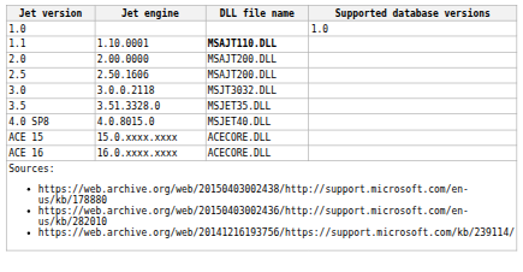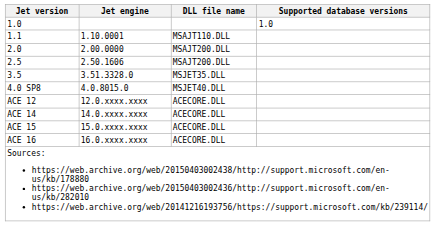1.1 | DLL file name: bold -> normal
- row: 3.0 | 3.0.0.2118 | MSJT3032.DLL
+ row: ACE 12 | 12.0.xxxx.xxxx | ACECORE.DLL
+ row: ACE 14 | 14.0.xxxx.xxxx | ACECORE.DLL
